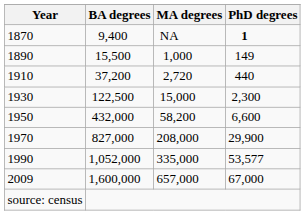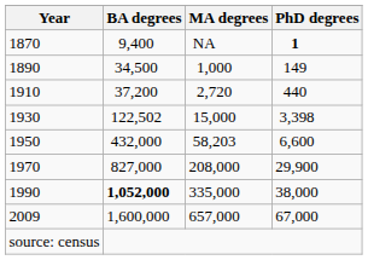1890 | BA degrees: 15,500 -> 34,500
1930 | BA degrees: 122,500 -> 122,502
1930 | PhD degrees: 2,300 -> 3,398
1950 | MA degrees: 58,200 -> 58,203
1990 | BA degrees: normal -> bold
1990 | PhD degrees: 53,577 -> 38,000
